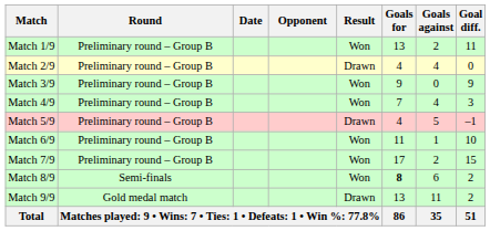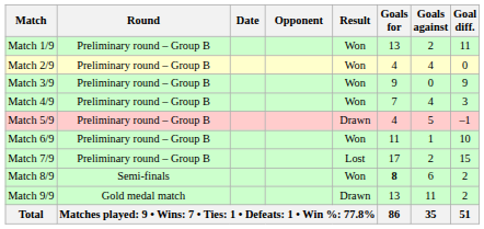Match 2/9 | Result: Drawn -> Won
Match 7/9 | Result: Won -> Lost
